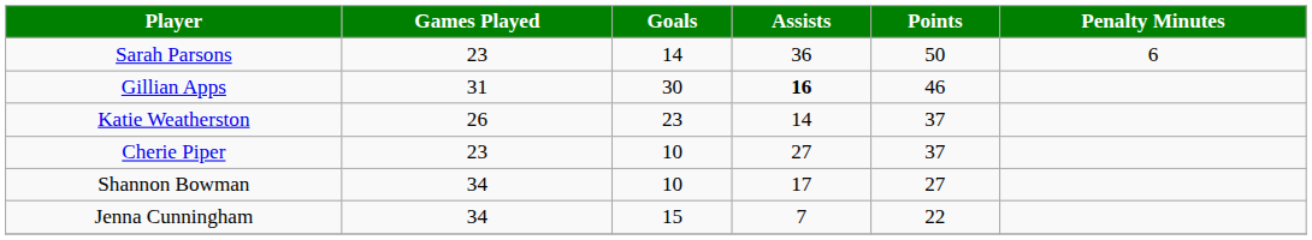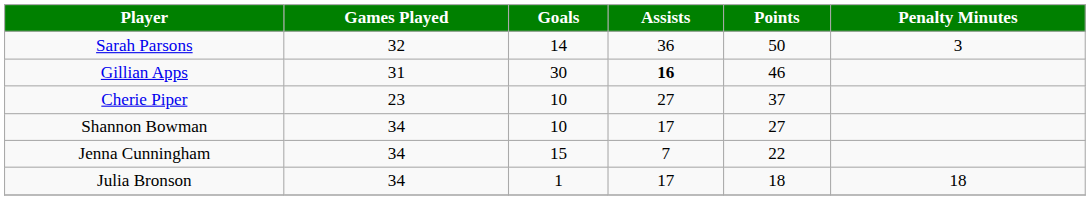Sarah Parsons | Games Played: 23 -> 32
Sarah Parsons | Penalty Minutes: 6 -> 3
- row: Katie Weatherston | 26 | 23 | 14 | 37
+ row: Julia Bronson | 34 | 1 | 17 | 18 | 18
